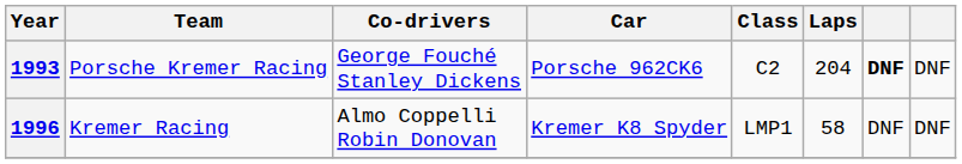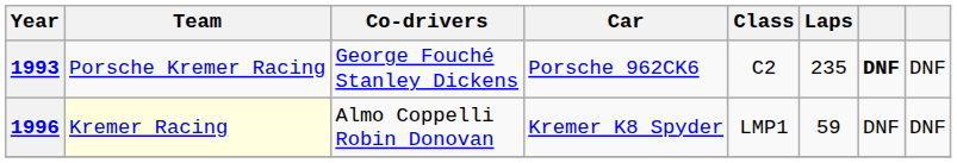1993 | Laps: 204 -> 235
1996 | Team: no background -> lightyellow background
1996 | Laps: 58 -> 59
